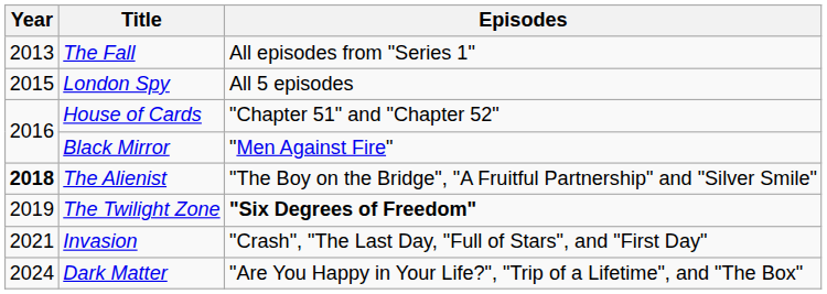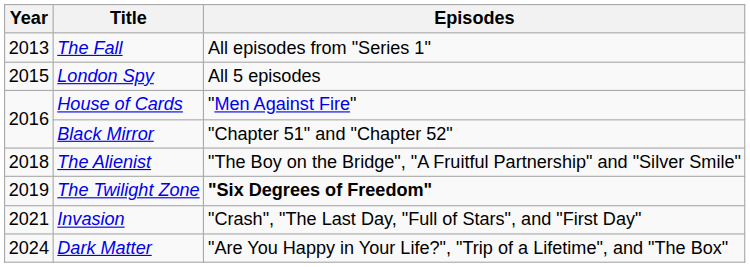House of Cards | Episodes: "Chapter 51" and "Chapter 52" -> "Men Against Fire"
Black Mirror | Episodes: "Men Against Fire" -> "Chapter 51" and "Chapter 52"
The Alienist | Year: bold -> normal
